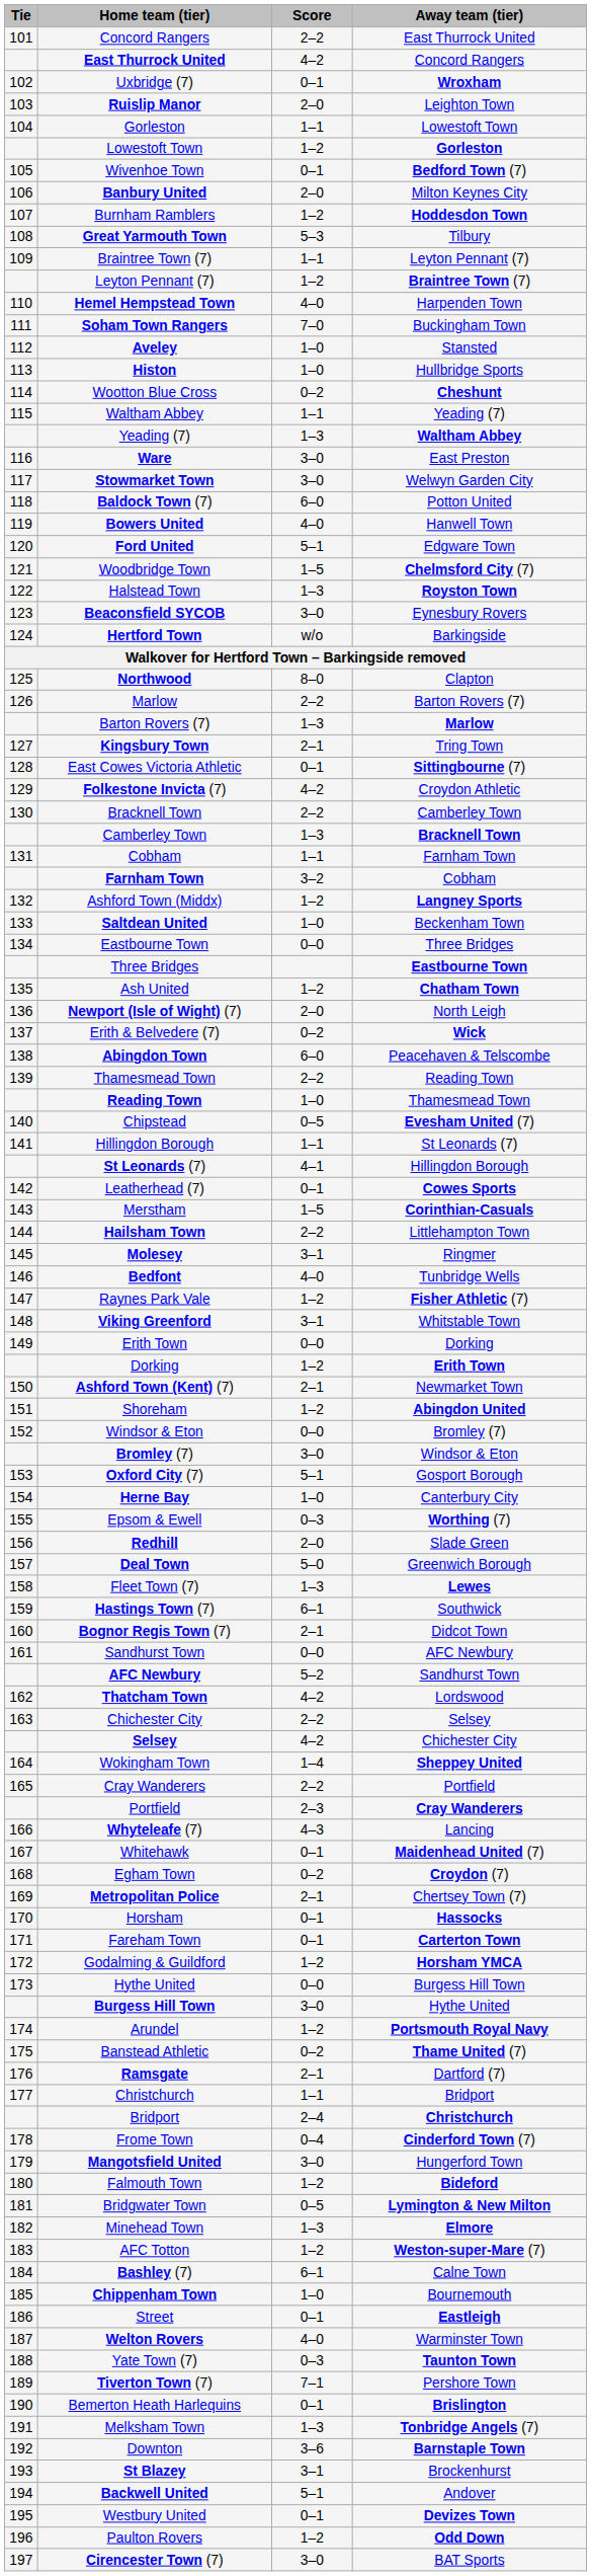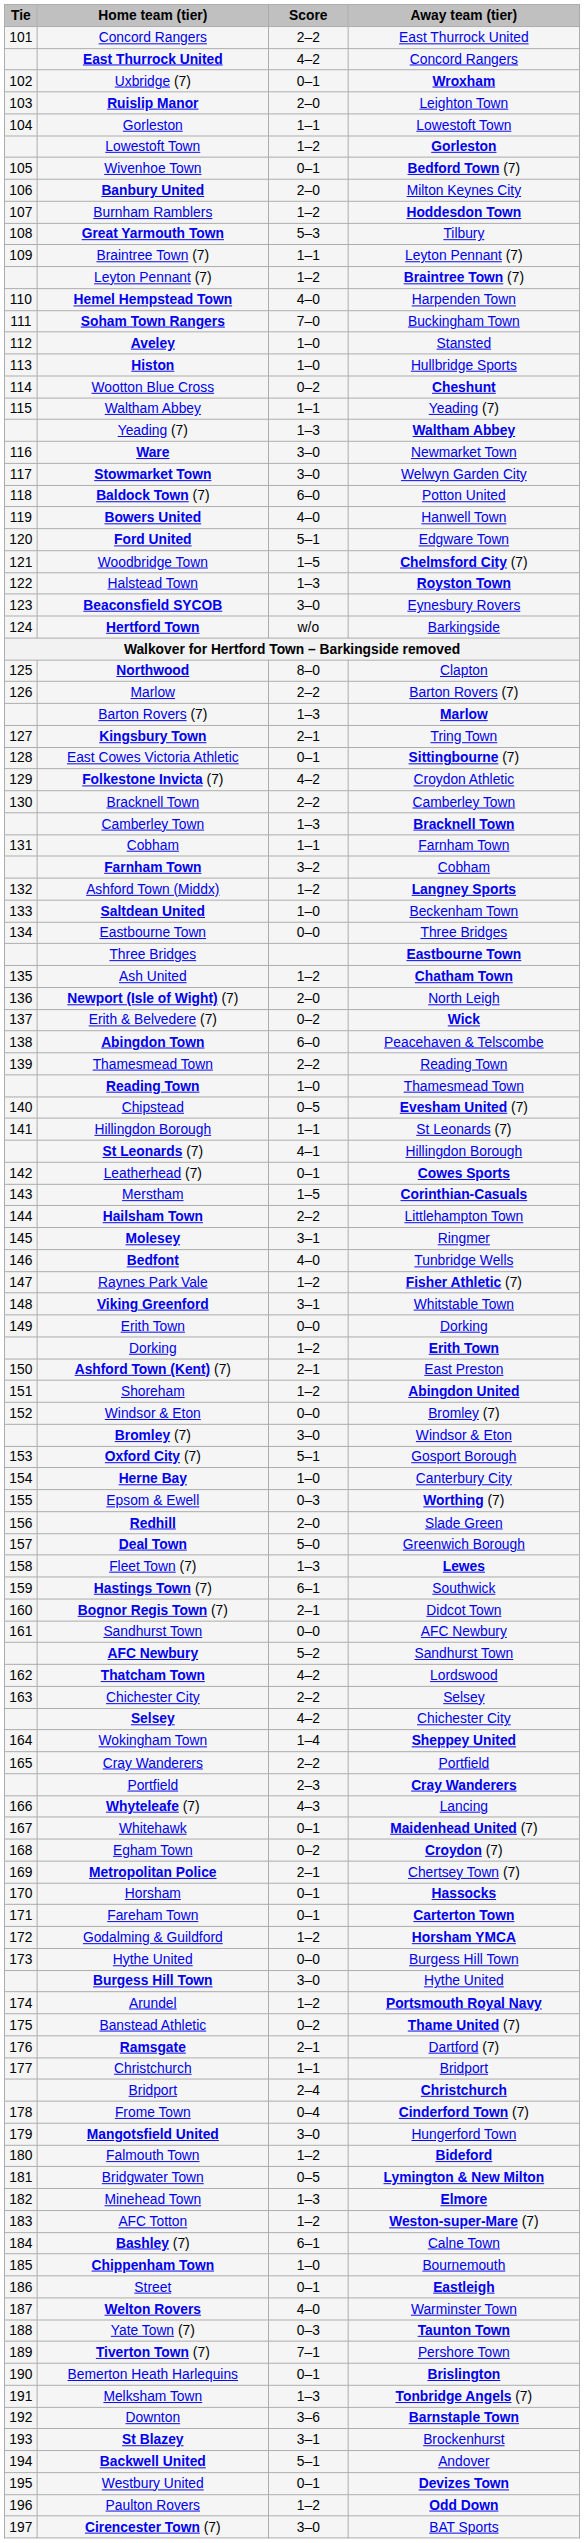Ware | Away team (tier): East Preston -> Newmarket Town
Ashford Town (Kent) (7) | Away team (tier): Newmarket Town -> East Preston
